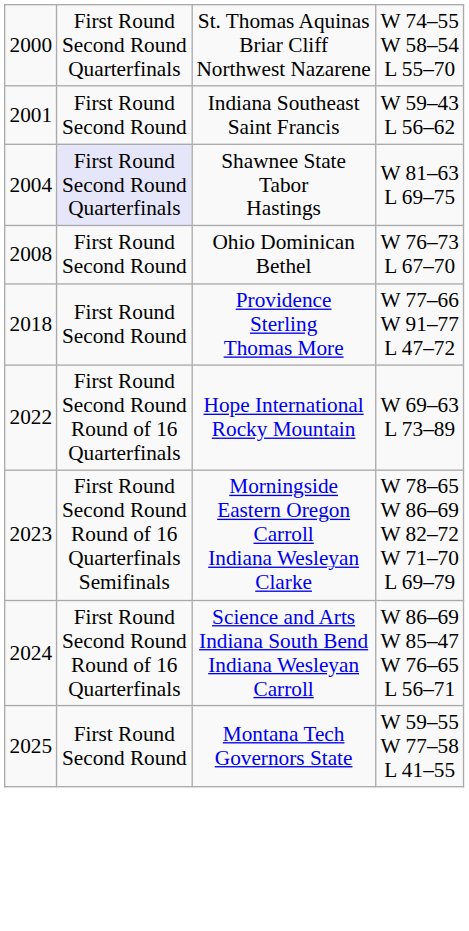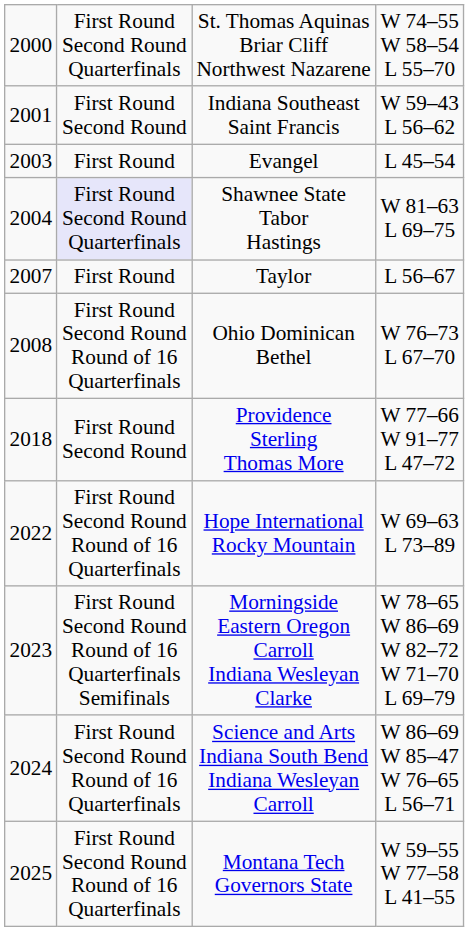+ row: 2003 | First Round | Evangel | L 45–54
+ row: 2007 | First Round | Taylor | L 56–67
Ohio Dominican Bethel | column 2: First Round Second Round -> First Round Second Round Round of 16 Quarterfinals
Montana Tech Governors State | column 2: First Round Second Round -> First Round Second Round Round of 16 Quarterfinals
